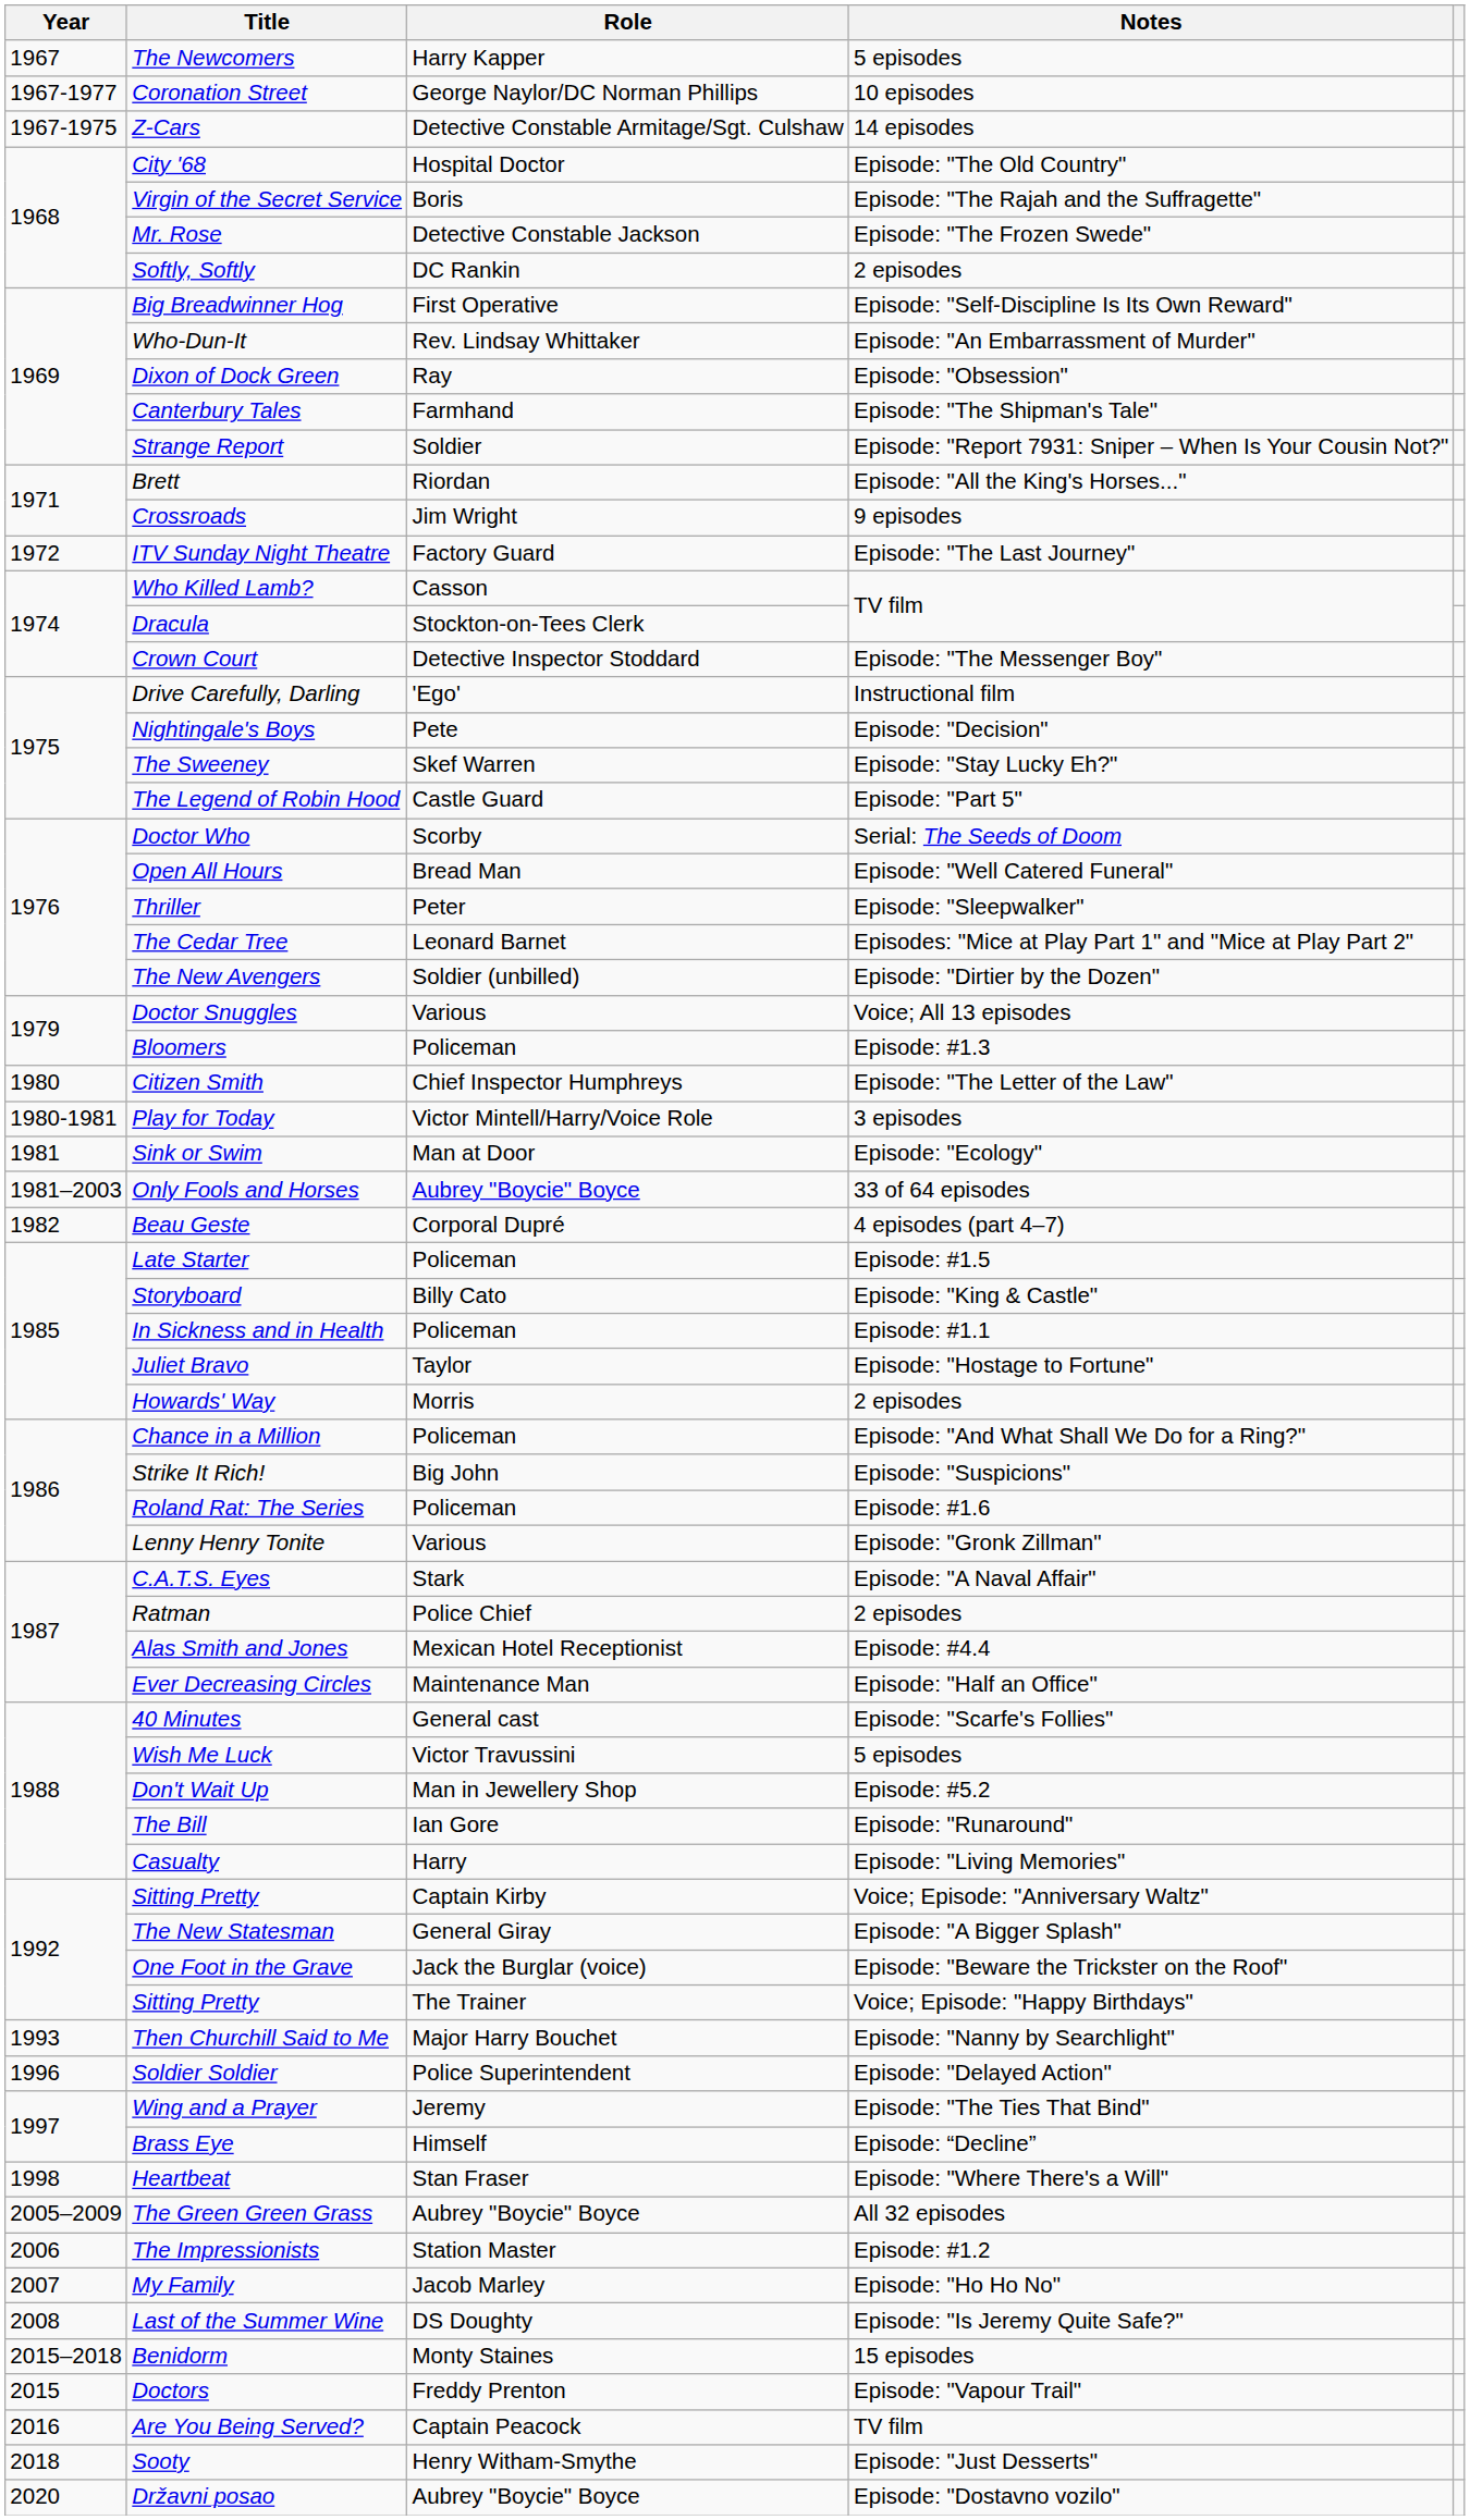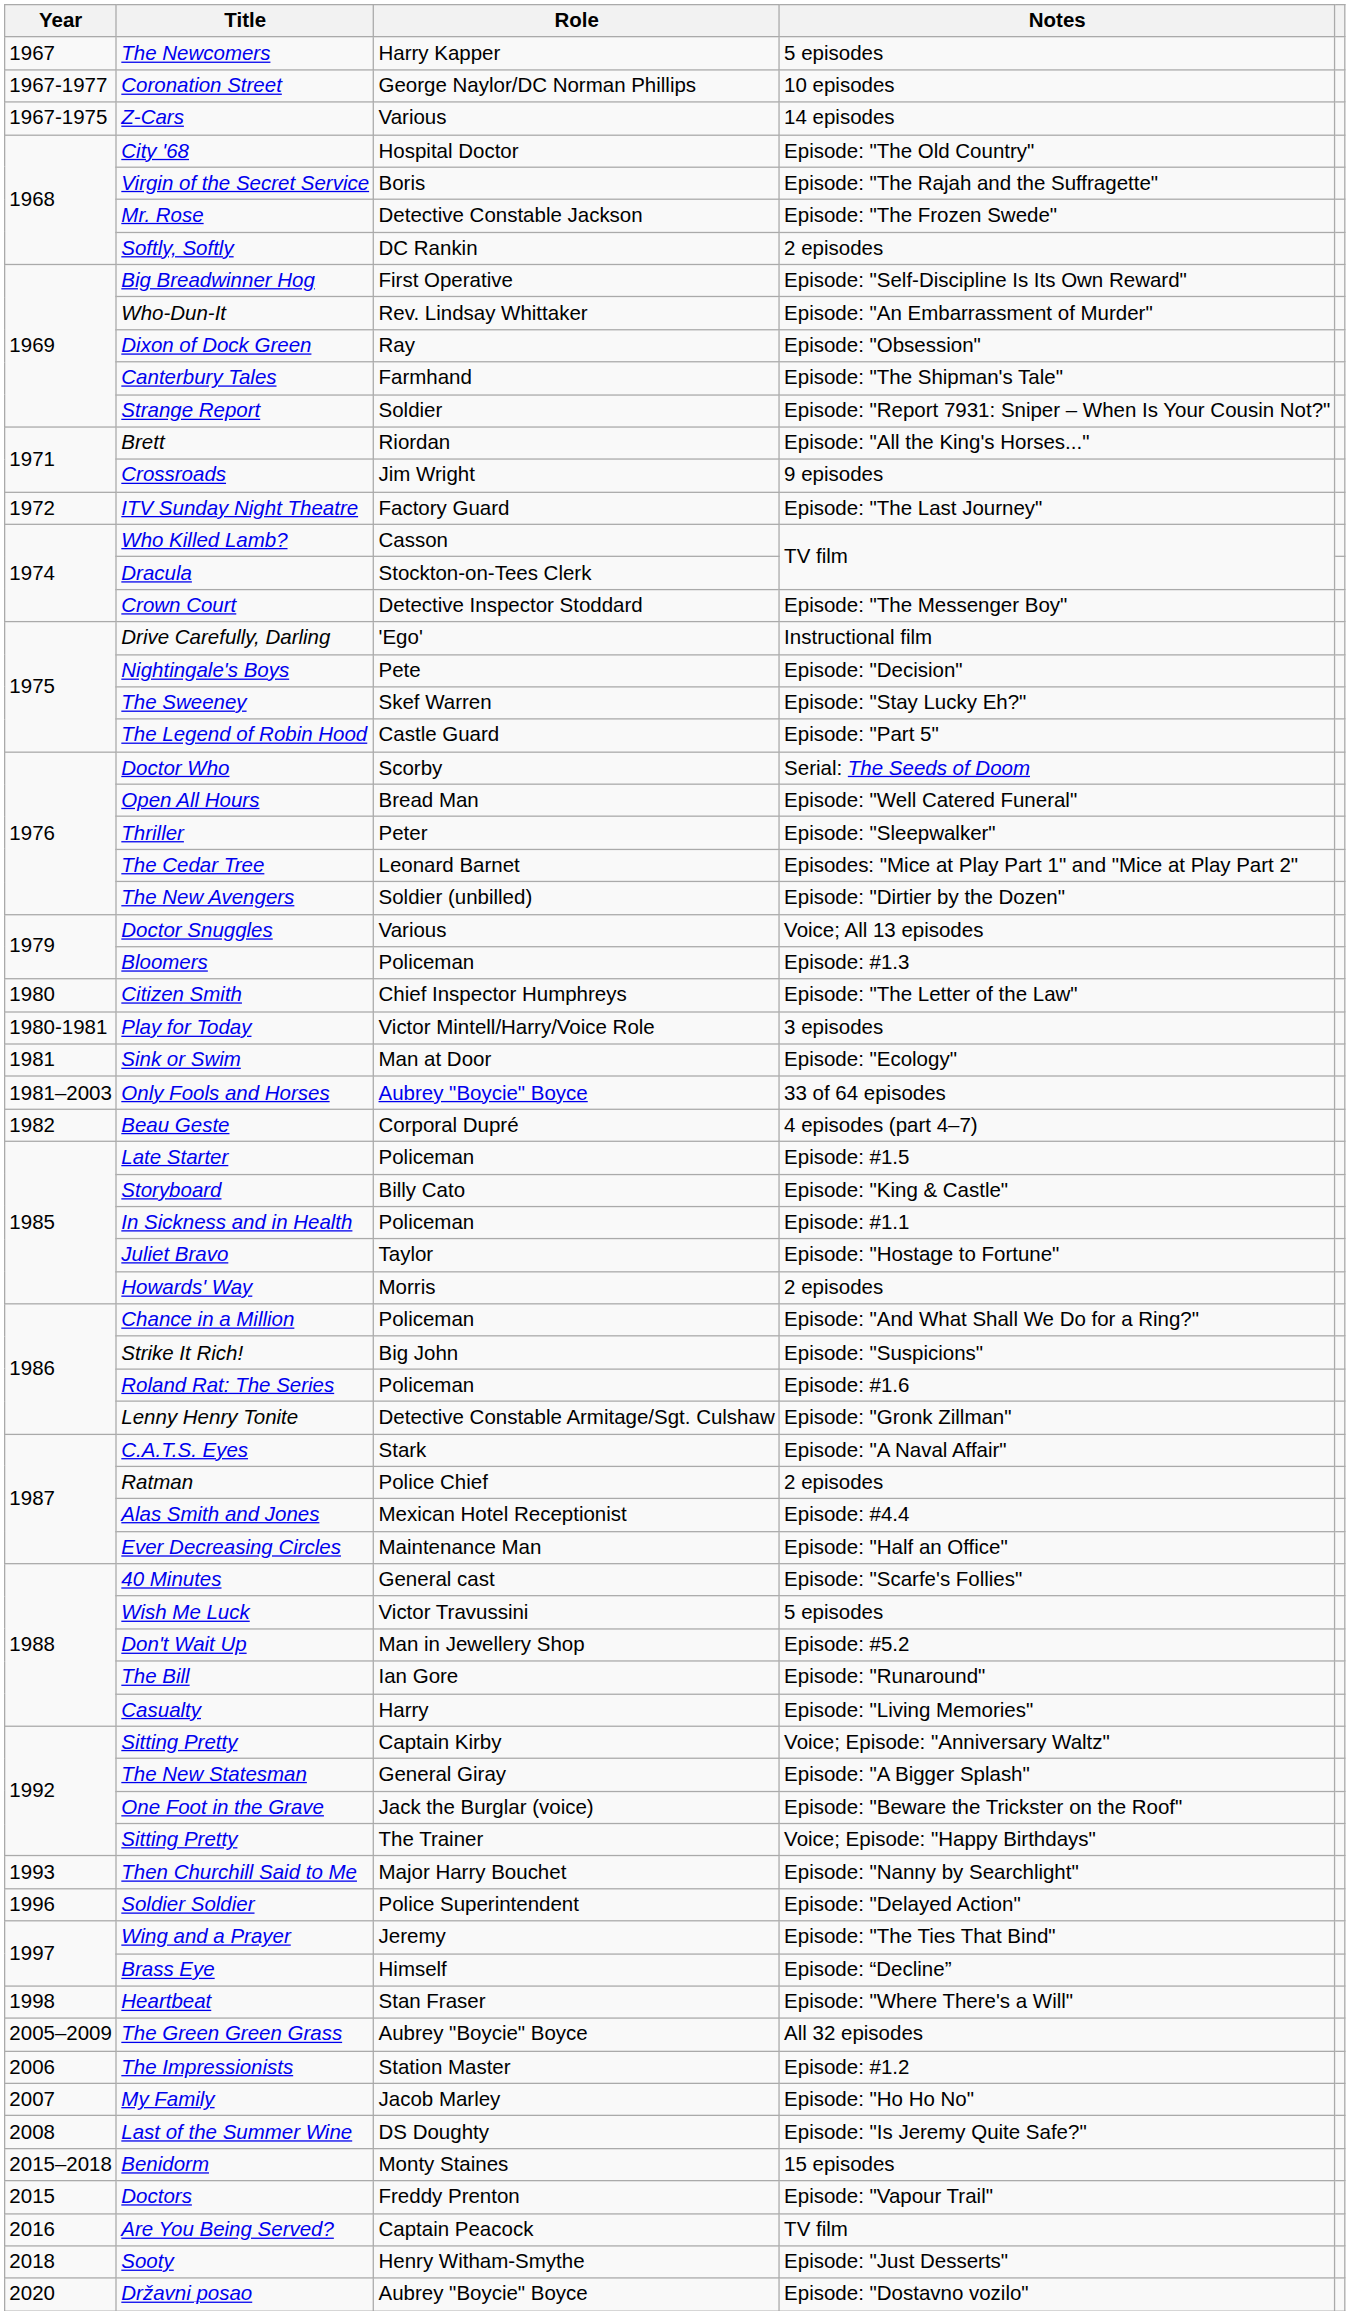Z-Cars | Role: Detective Constable Armitage/Sgt. Culshaw -> Various
Lenny Henry Tonite | Role: Various -> Detective Constable Armitage/Sgt. Culshaw
